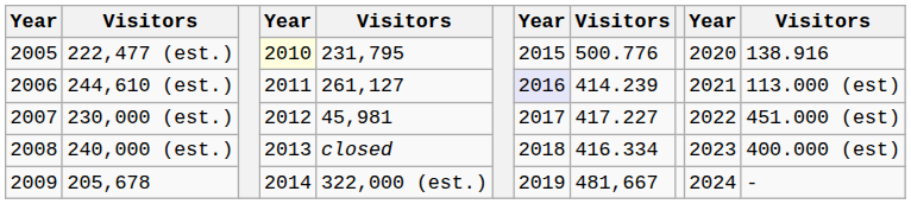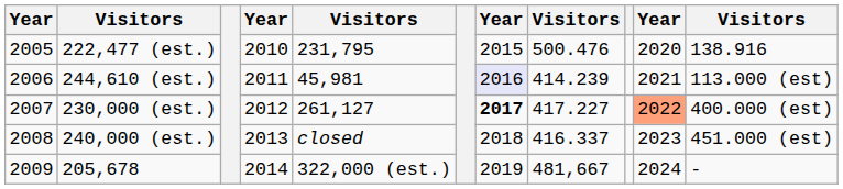222,477 (est.) | column 4: lightyellow background -> no background
222,477 (est.) | column 8: 500.776 -> 500.476
244,610 (est.) | column 5: 261,127 -> 45,981
230,000 (est.) | column 5: 45,981 -> 261,127
230,000 (est.) | column 7: normal -> bold
230,000 (est.) | column 10: no background -> lightsalmon background
230,000 (est.) | column 11: 451.000 (est) -> 400.000 (est)
240,000 (est.) | column 8: 416.334 -> 416.337
240,000 (est.) | column 11: 400.000 (est) -> 451.000 (est)
